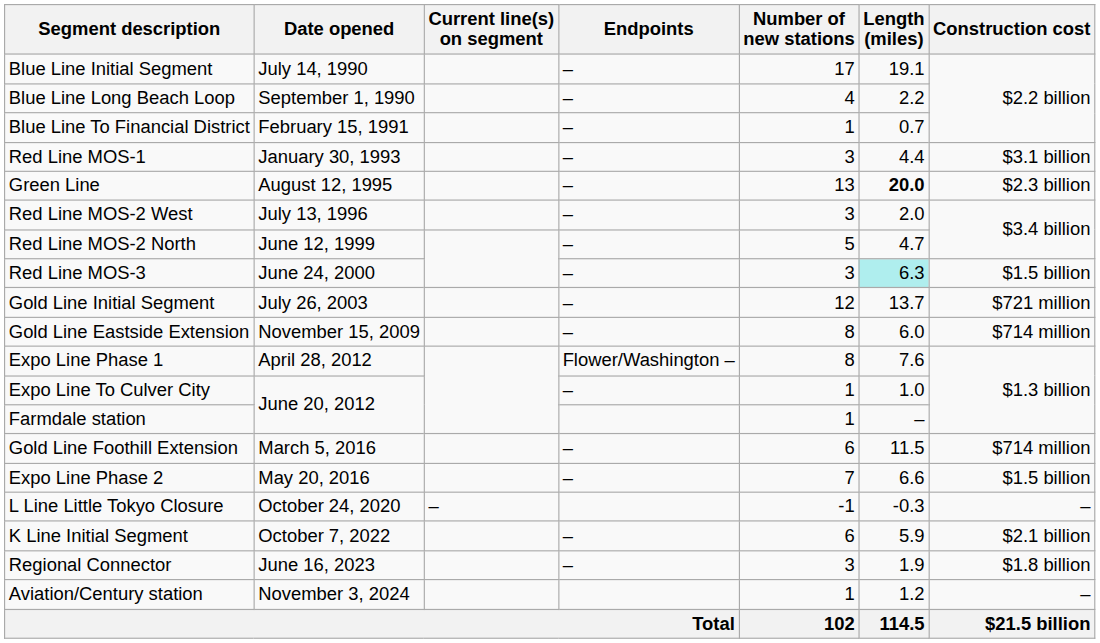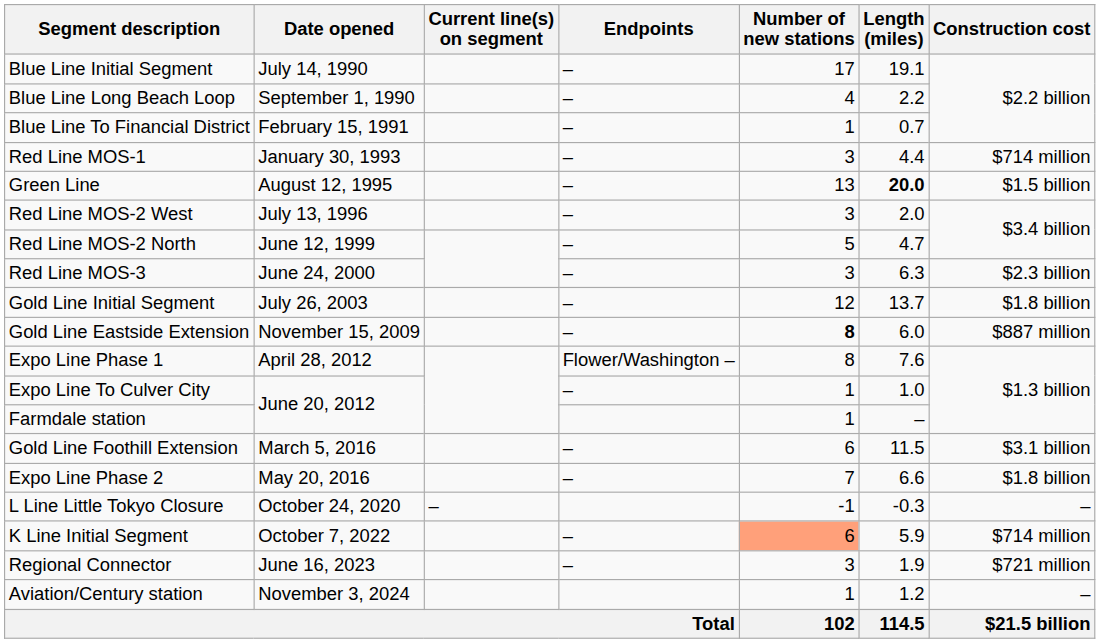Red Line MOS-1 | Construction cost: $3.1 billion -> $714 million
Green Line | Construction cost: $2.3 billion -> $1.5 billion
Red Line MOS-3 | Length (miles): paleturquoise background -> no background
Red Line MOS-3 | Construction cost: $1.5 billion -> $2.3 billion
Gold Line Initial Segment | Construction cost: $721 million -> $1.8 billion
Gold Line Eastside Extension | Number of new stations: normal -> bold
Gold Line Eastside Extension | Construction cost: $714 million -> $887 million
Gold Line Foothill Extension | Construction cost: $714 million -> $3.1 billion
Expo Line Phase 2 | Construction cost: $1.5 billion -> $1.8 billion
K Line Initial Segment | Number of new stations: no background -> lightsalmon background
K Line Initial Segment | Construction cost: $2.1 billion -> $714 million
Regional Connector | Construction cost: $1.8 billion -> $721 million
